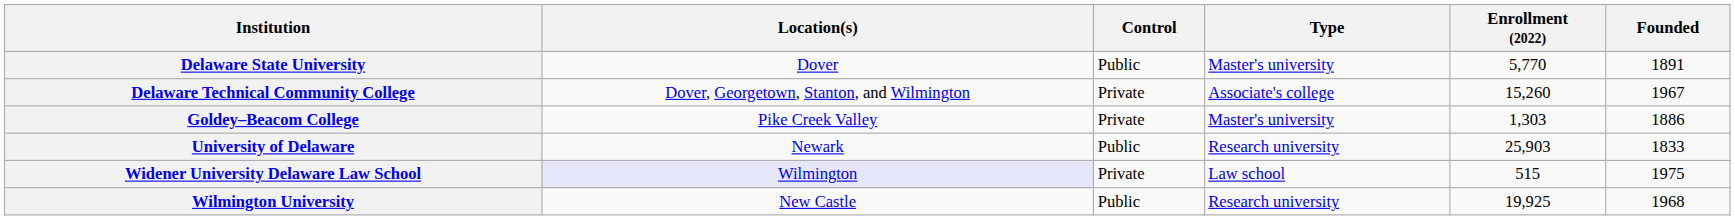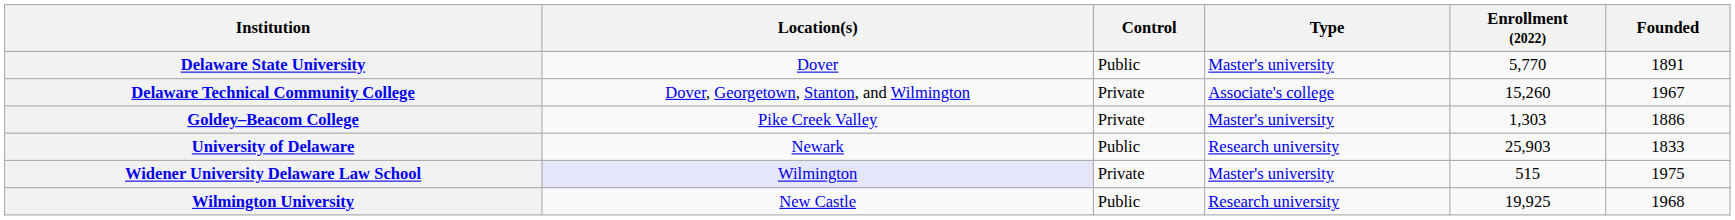Widener University Delaware Law School | Type: Law school -> Master's university
